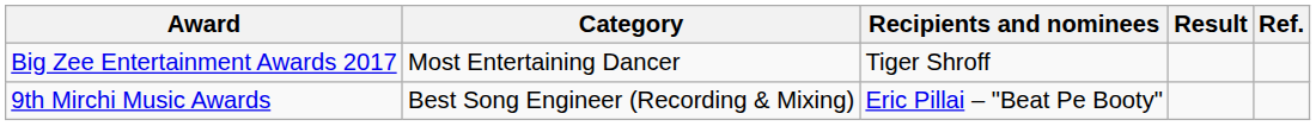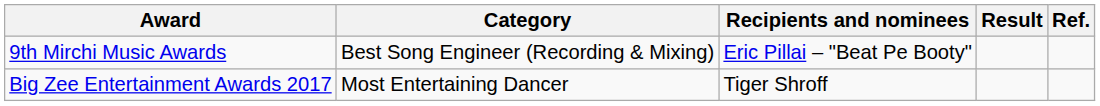rows swapped: 9th Mirchi Music Awards <-> Big Zee Entertainment Awards 2017
